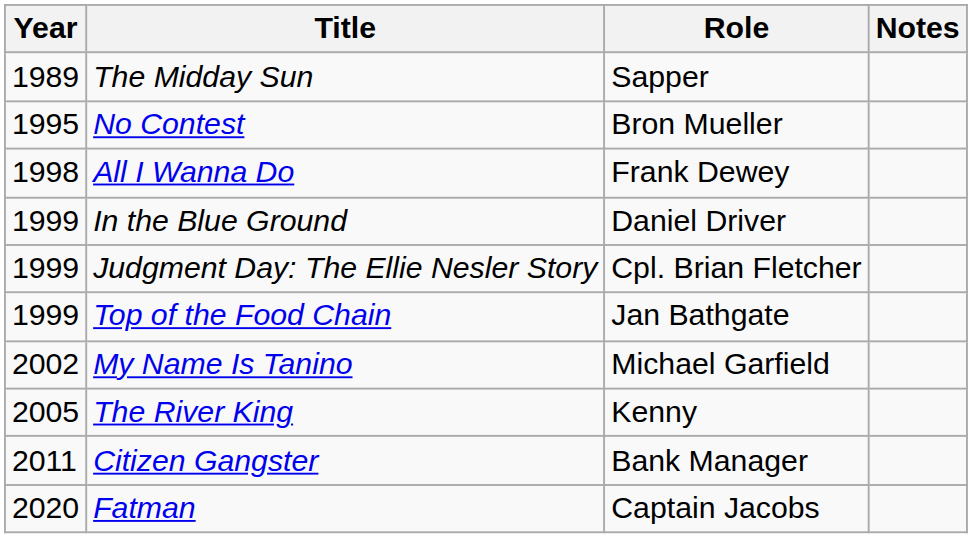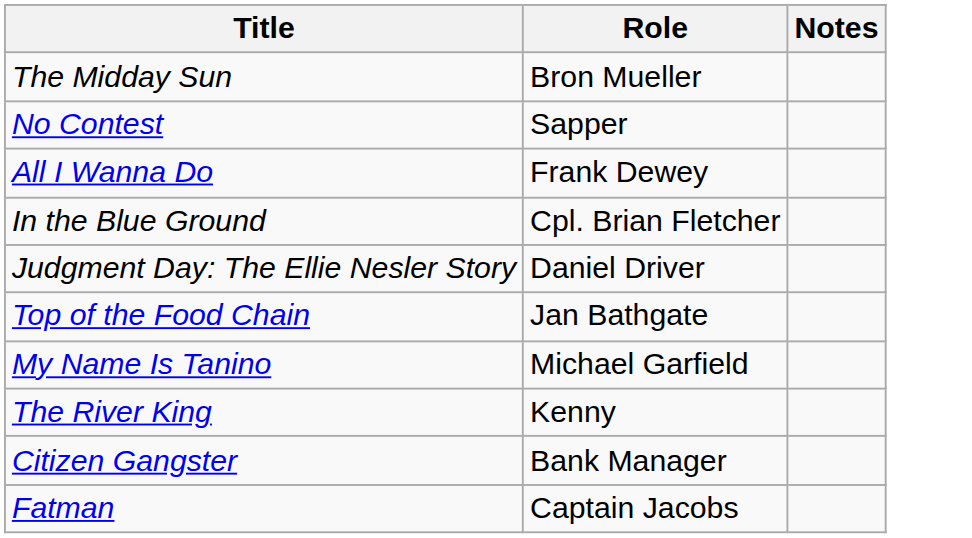- column: Year | 1989 | 1995 | 1998 | 1999 | 1999 | 1999 | 2002 | 2005 | 2011 | 2020
The Midday Sun | Role: Sapper -> Bron Mueller
No Contest | Role: Bron Mueller -> Sapper
In the Blue Ground | Role: Daniel Driver -> Cpl. Brian Fletcher
Judgment Day: The Ellie Nesler Story | Role: Cpl. Brian Fletcher -> Daniel Driver
